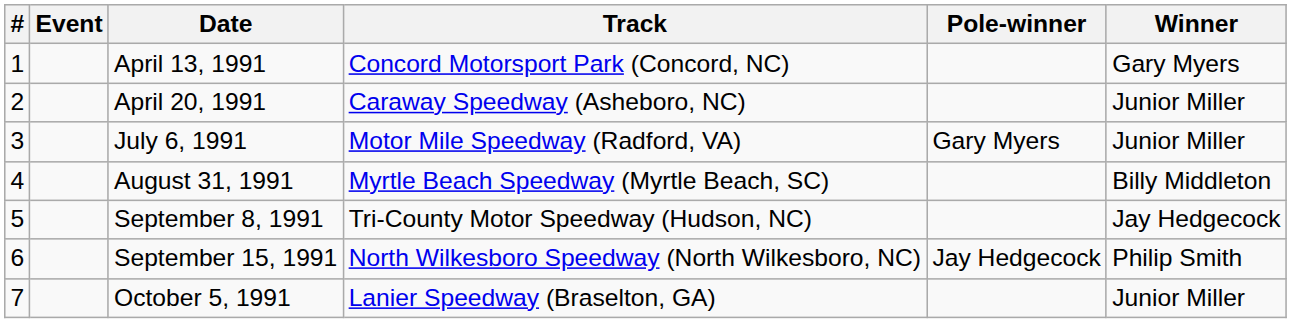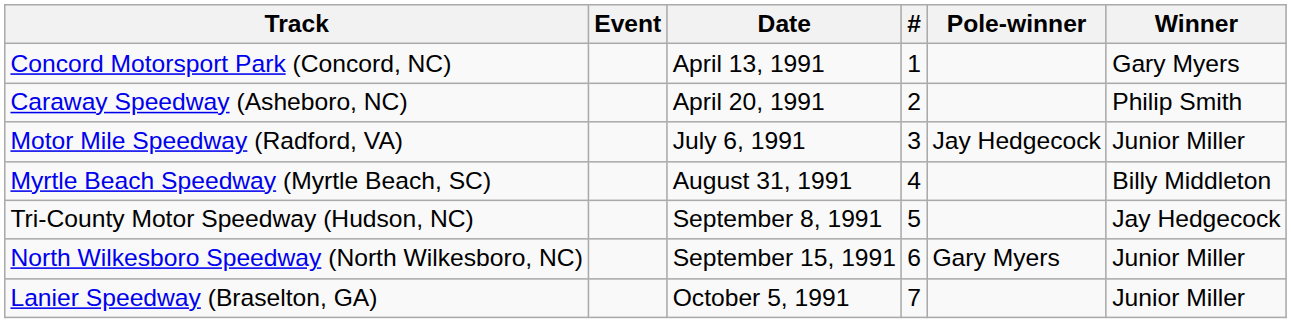columns swapped: # <-> Track
April 20, 1991 | Winner: Junior Miller -> Philip Smith
July 6, 1991 | Pole-winner: Gary Myers -> Jay Hedgecock
September 15, 1991 | Pole-winner: Jay Hedgecock -> Gary Myers
September 15, 1991 | Winner: Philip Smith -> Junior Miller
